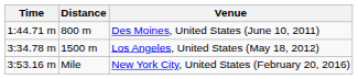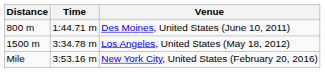columns swapped: Distance <-> Time
